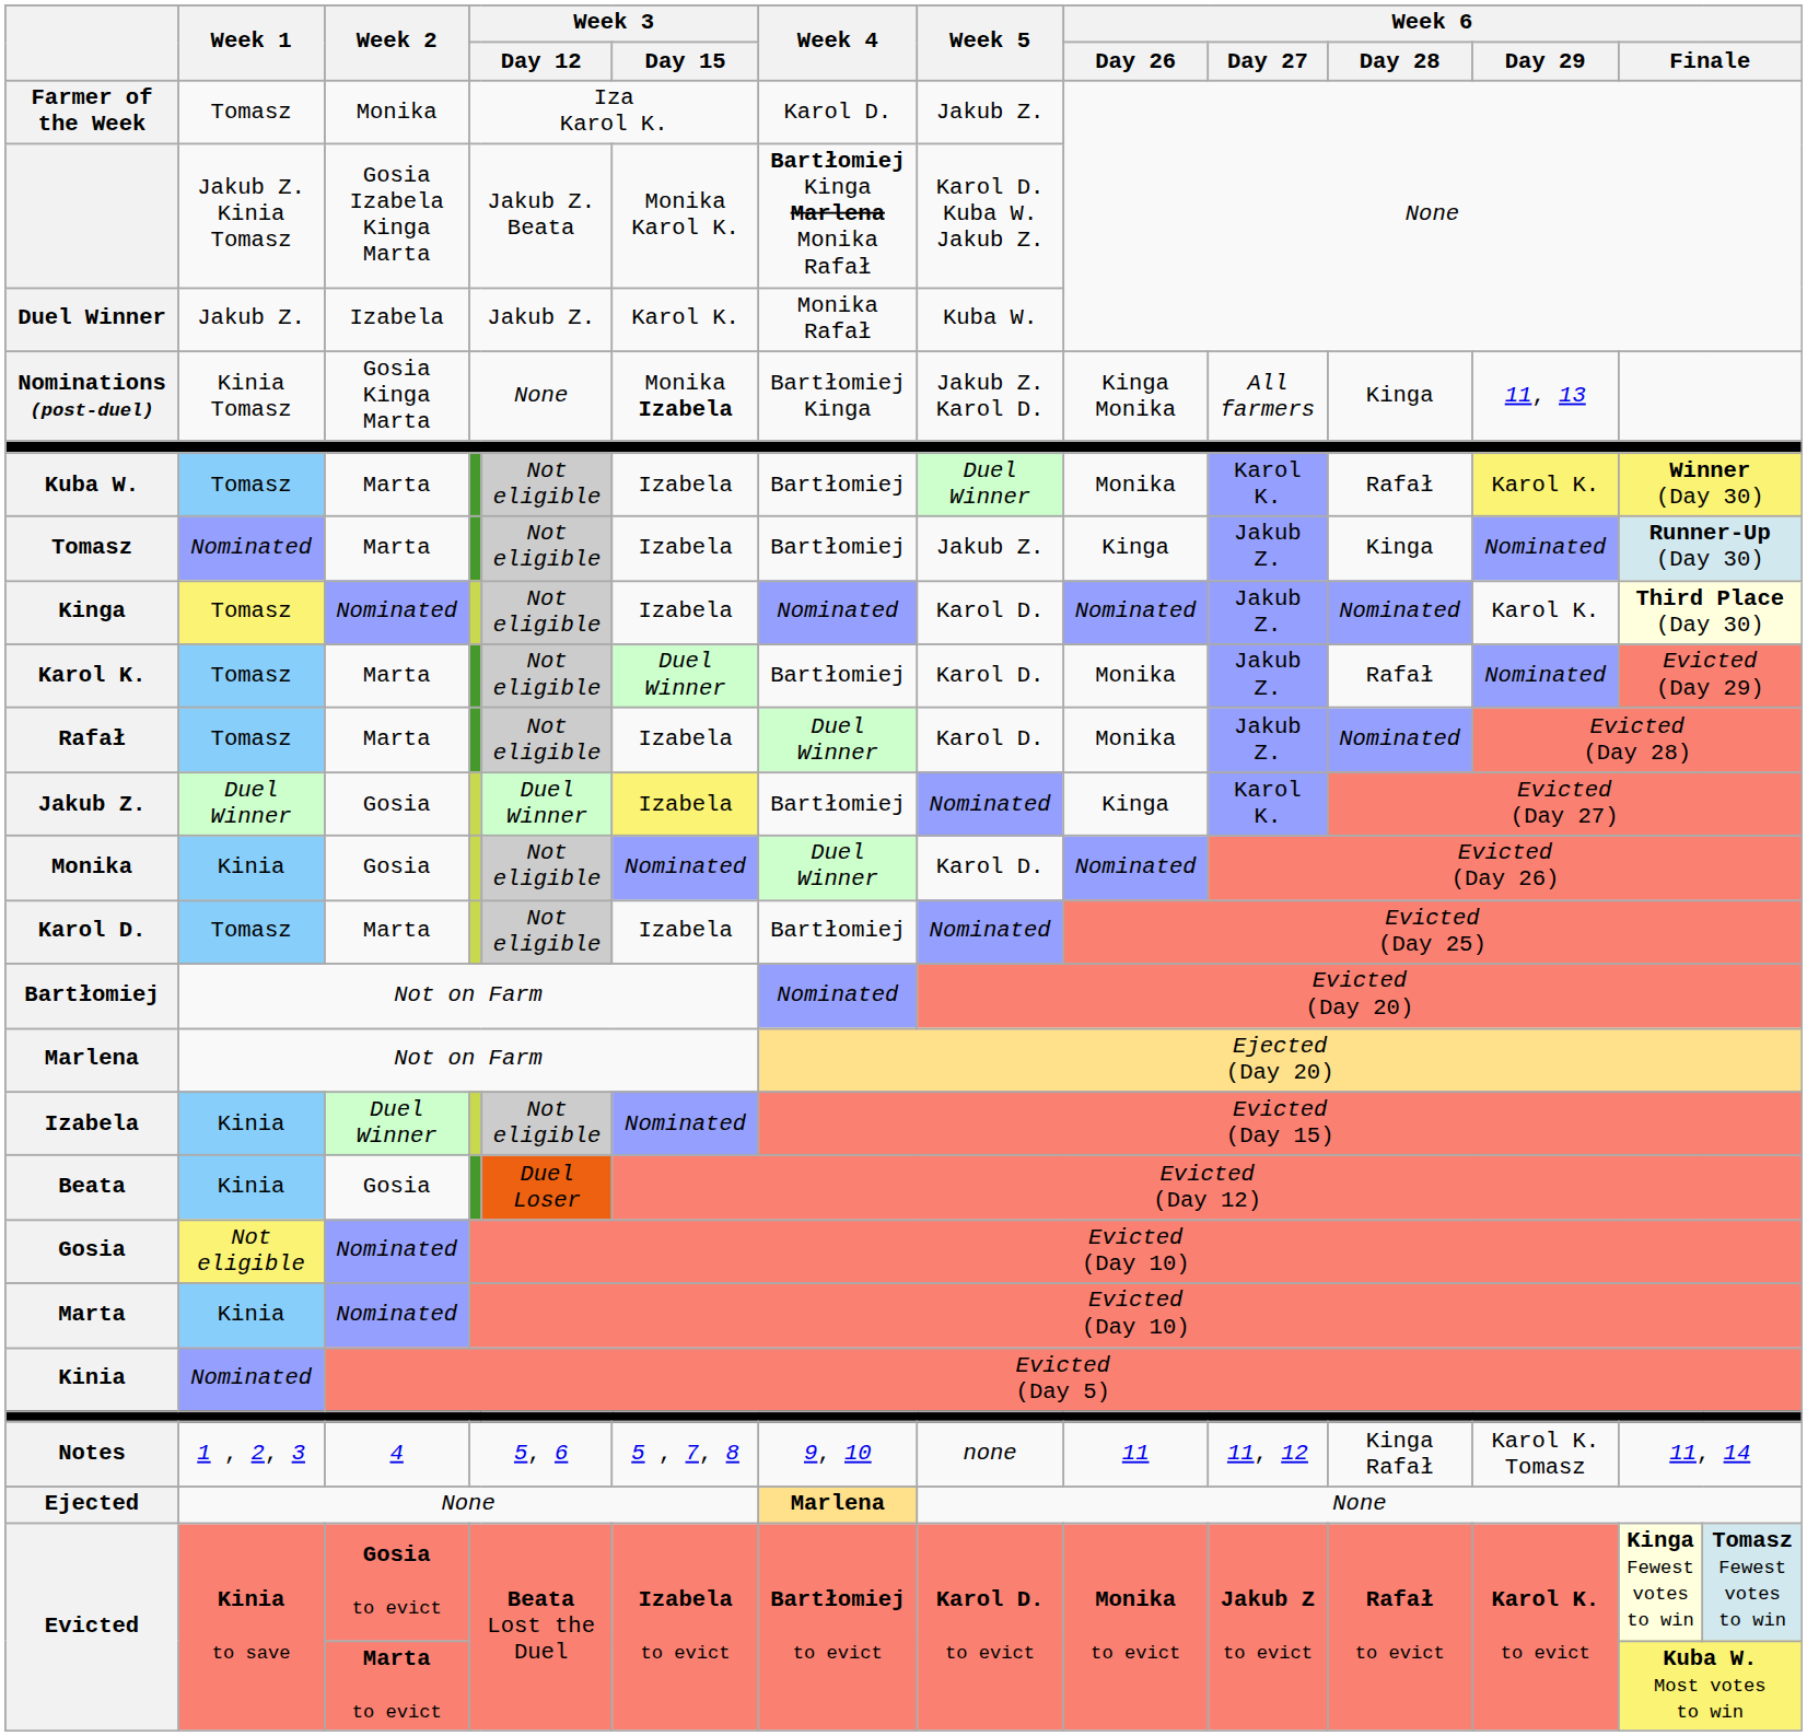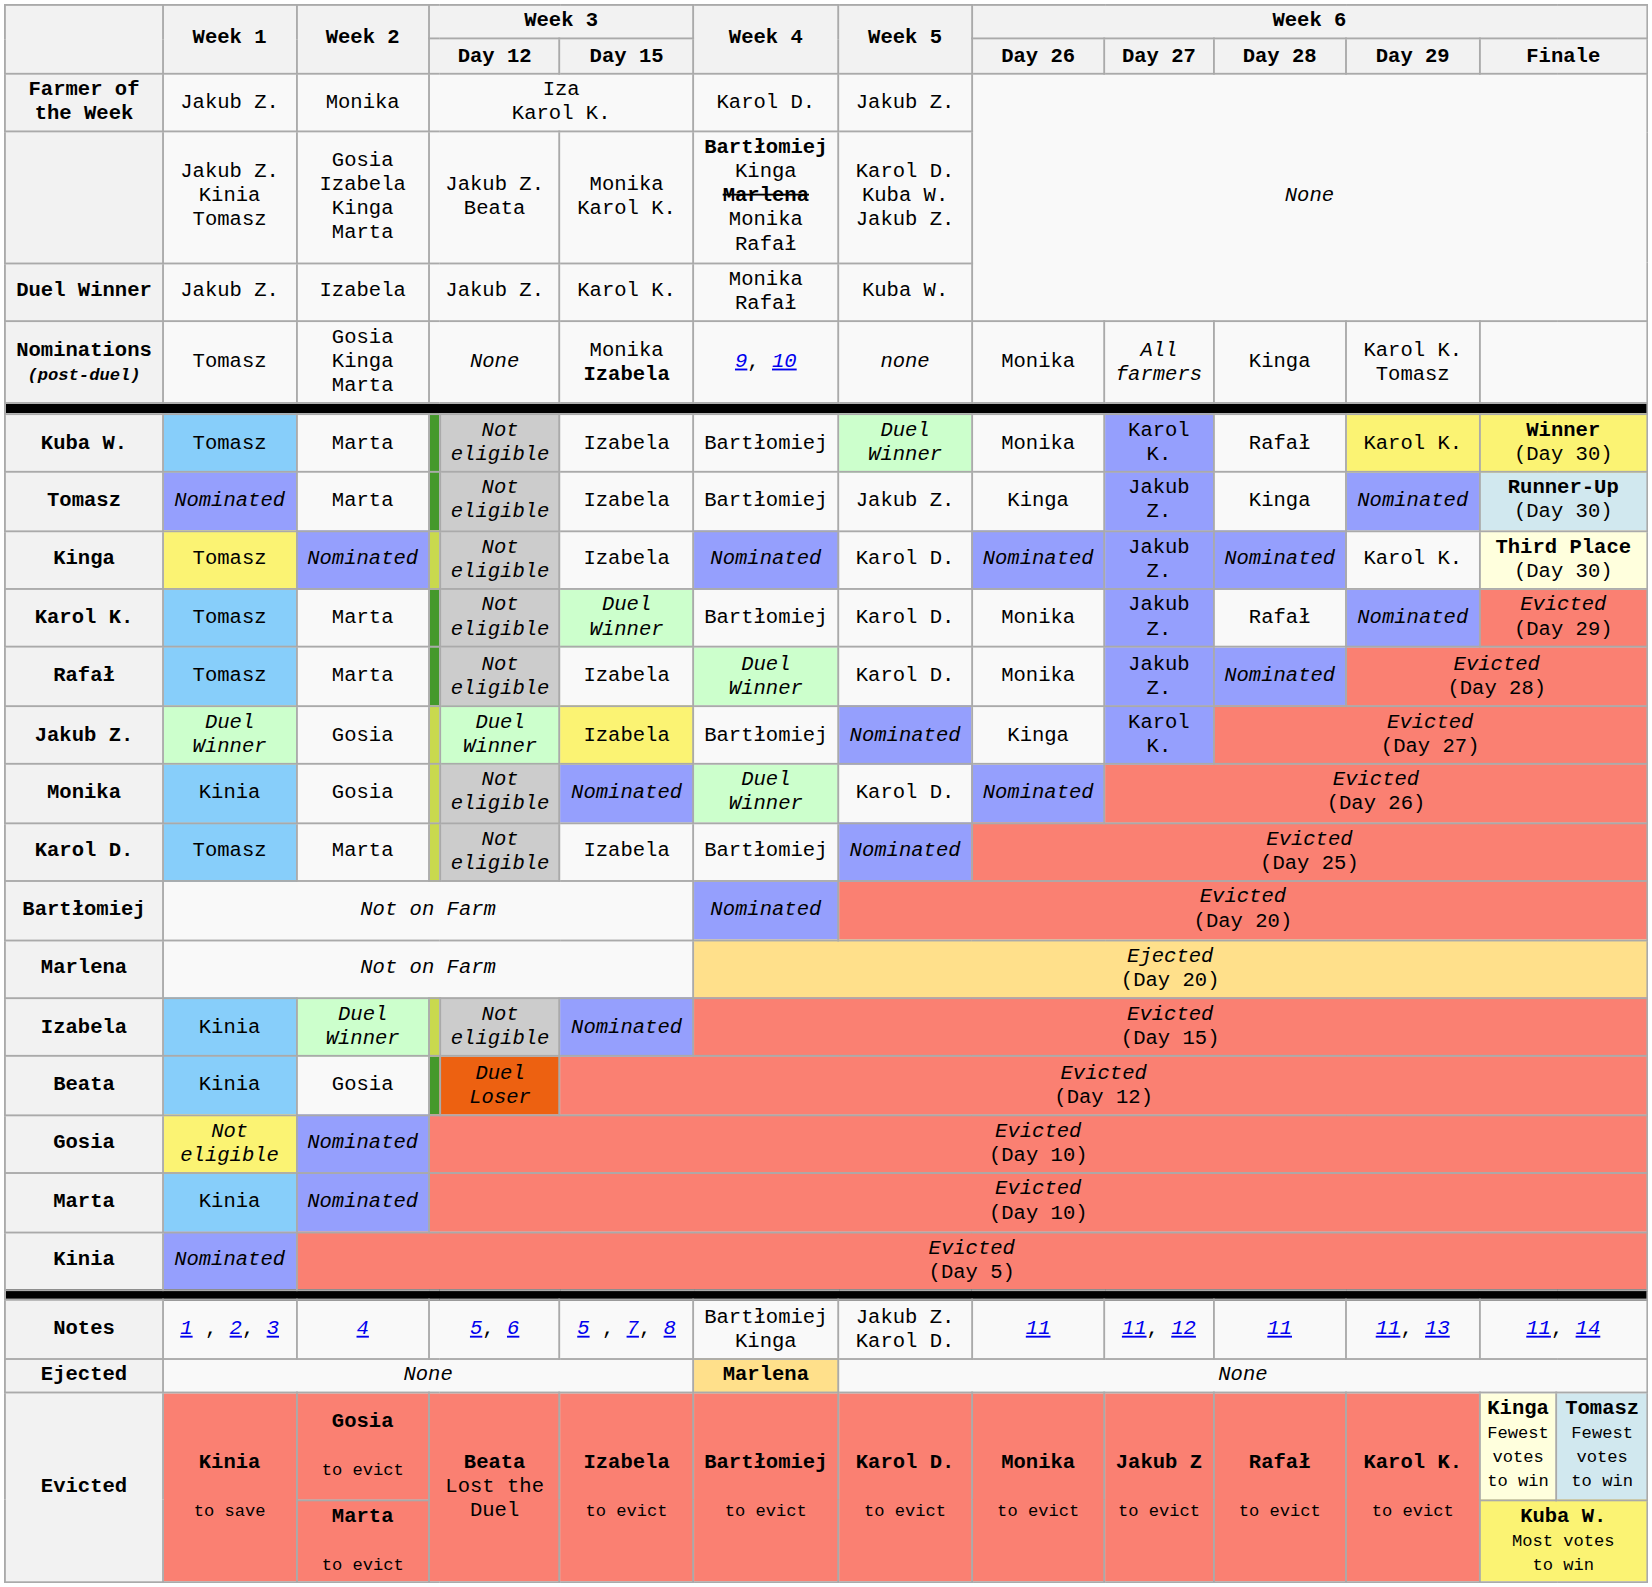Farmer of the Week | Week 1: Tomasz -> Jakub Z.
Nominations (post-duel) | Week 1: Kinia Tomasz -> Tomasz
Nominations (post-duel) | Week 4: Bartłomiej Kinga -> 9, 10
Nominations (post-duel) | Week 5: Jakub Z. Karol D. -> none
Nominations (post-duel) | Week 6 / Day 26: Kinga Monika -> Monika
Nominations (post-duel) | Week 6 / Day 29: 11, 13 -> Karol K. Tomasz
Notes | Week 4: 9, 10 -> Bartłomiej Kinga
Notes | Week 5: none -> Jakub Z. Karol D.
Notes | Week 6 / Day 28: Kinga Rafał -> 11
Notes | Week 6 / Day 29: Karol K. Tomasz -> 11, 13
